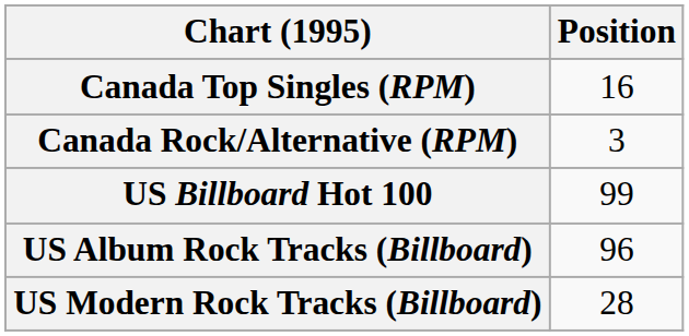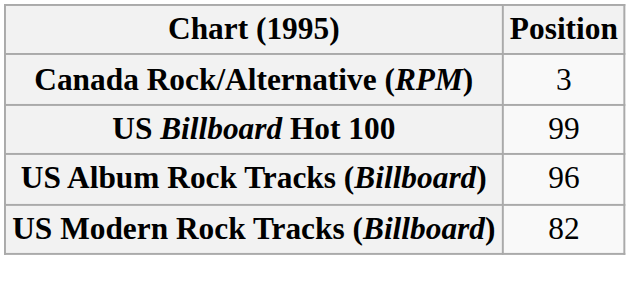- row: Canada Top Singles (RPM) | 16
US Modern Rock Tracks (Billboard) | Position: 28 -> 82
